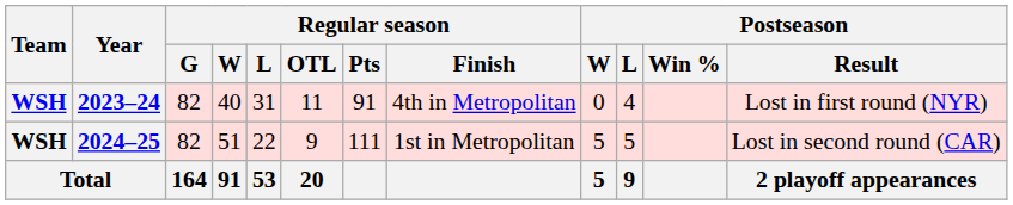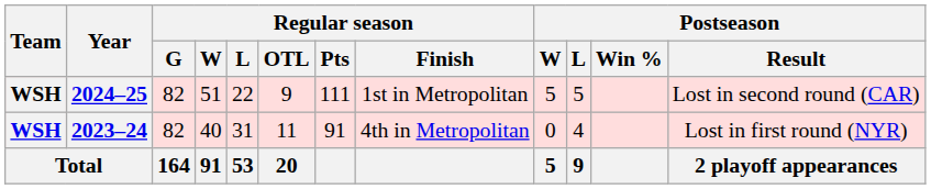rows swapped: 2023–24 <-> 2024–25
